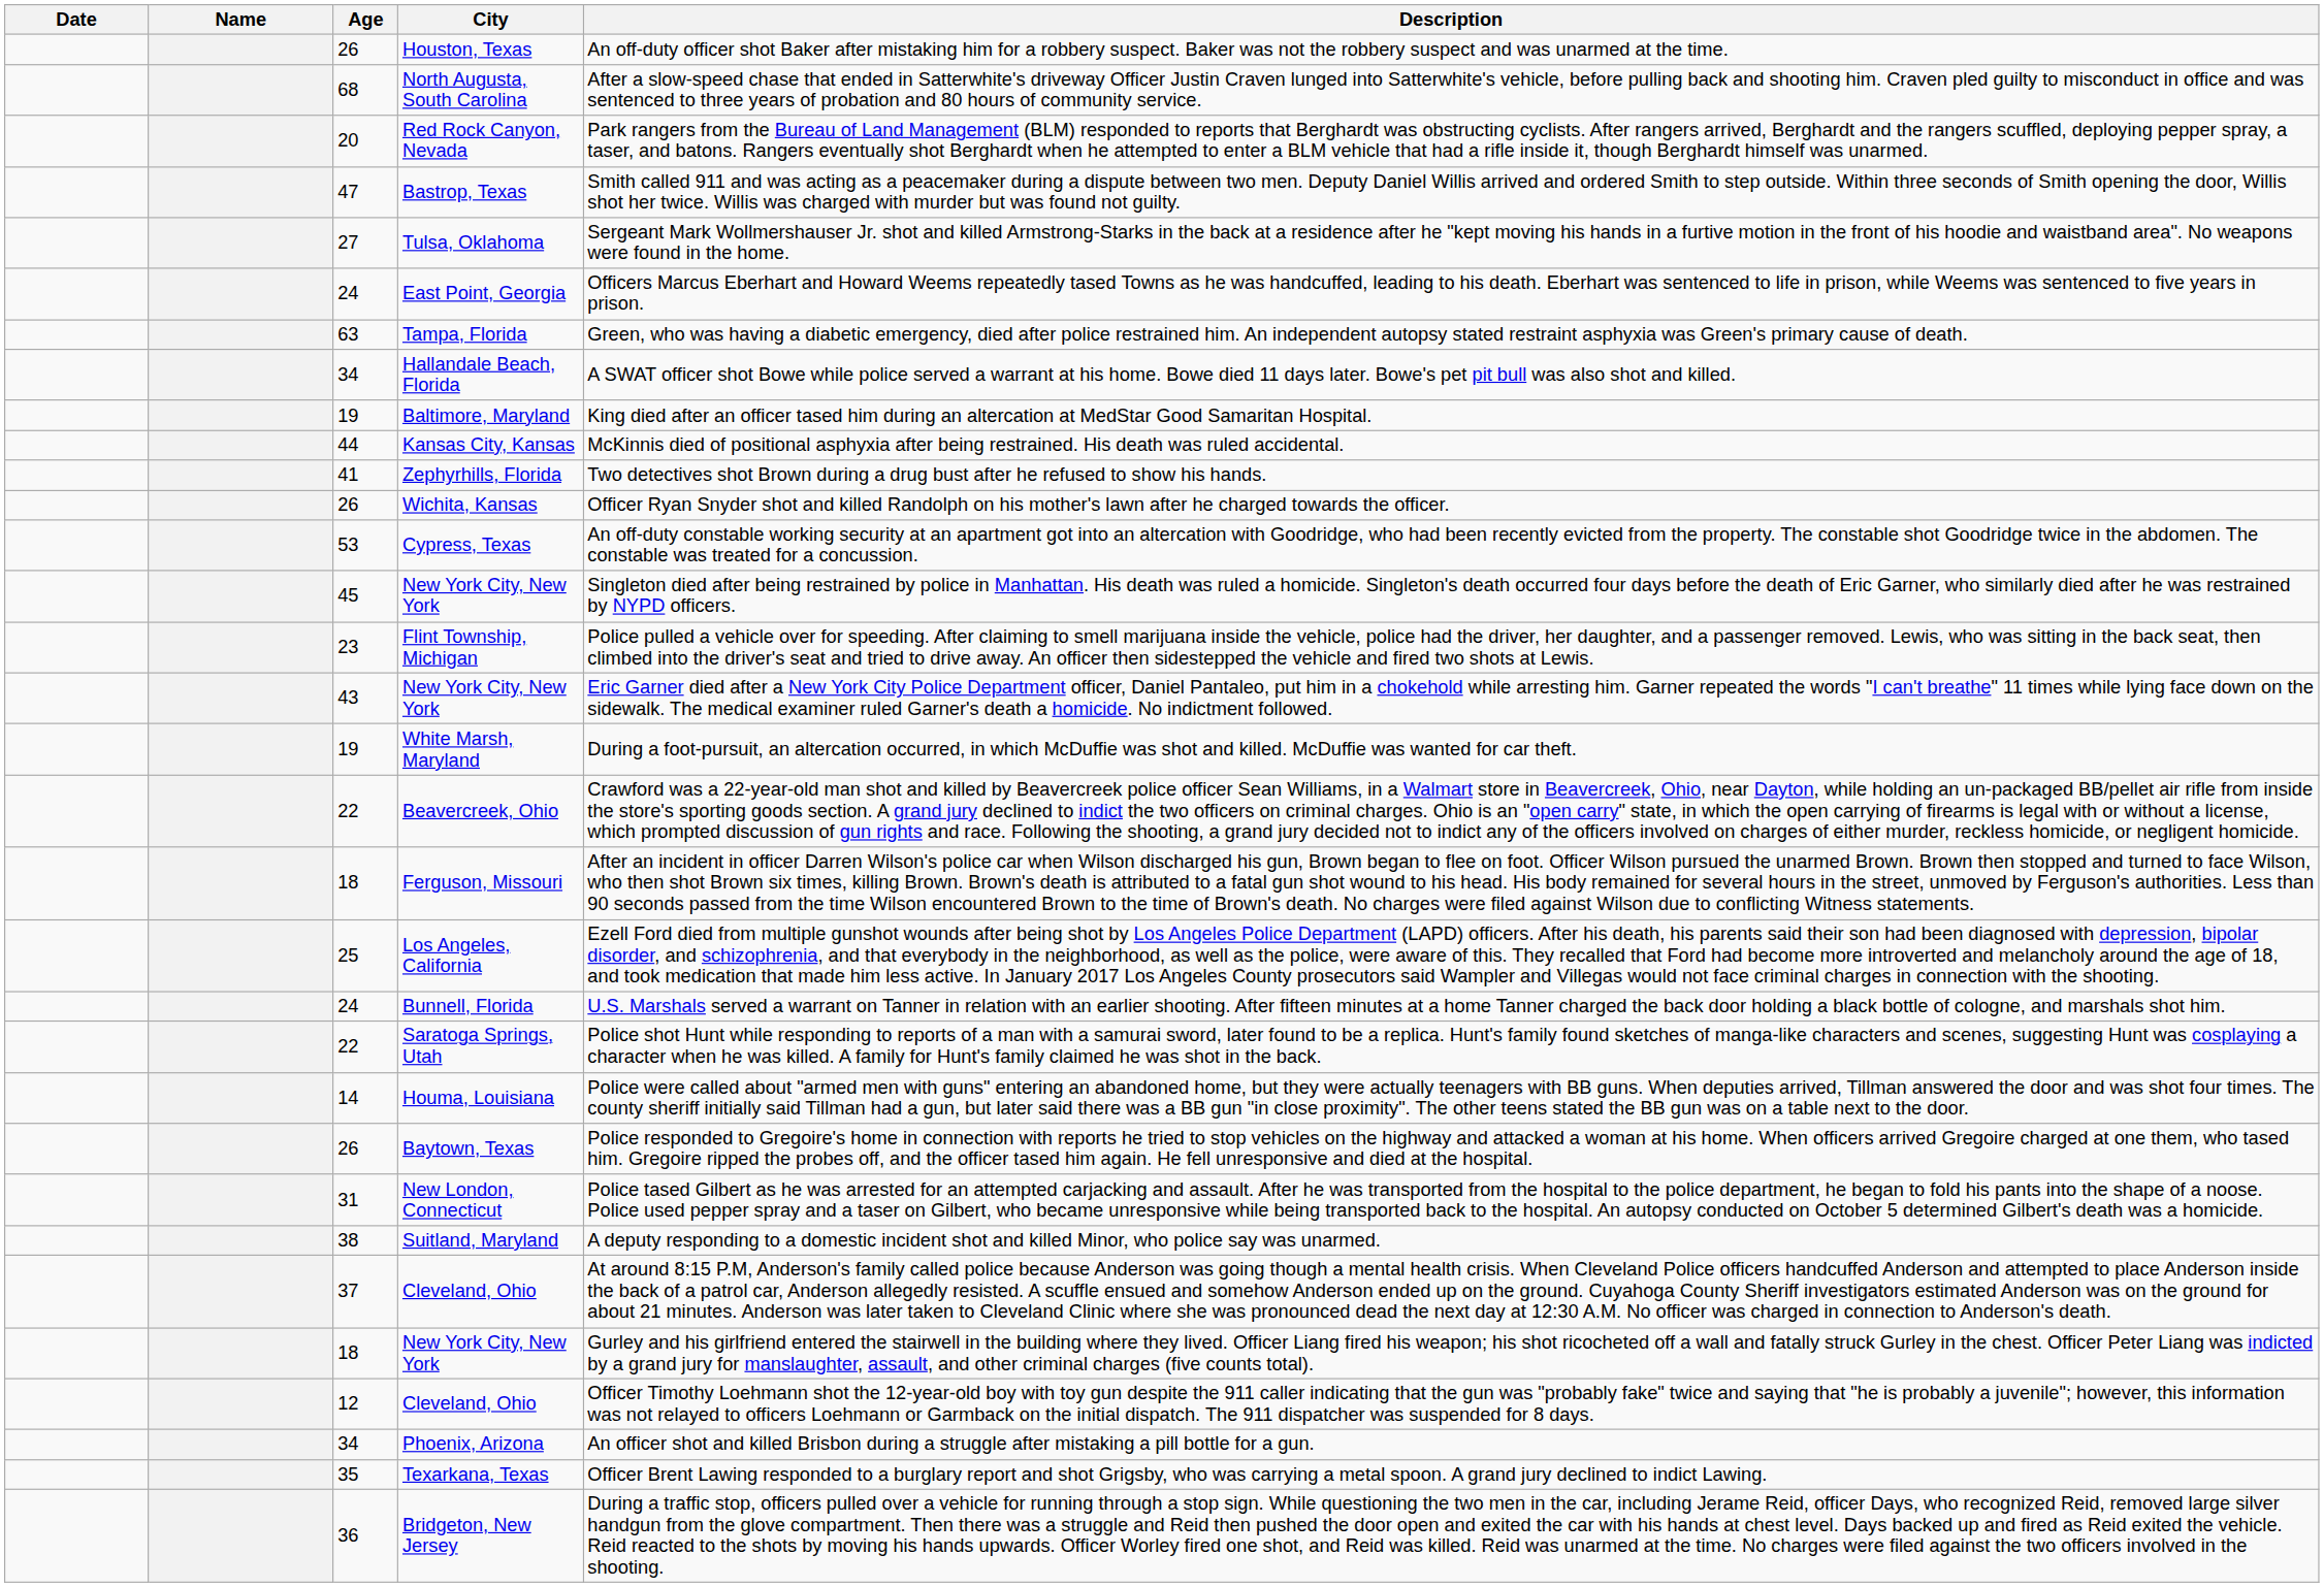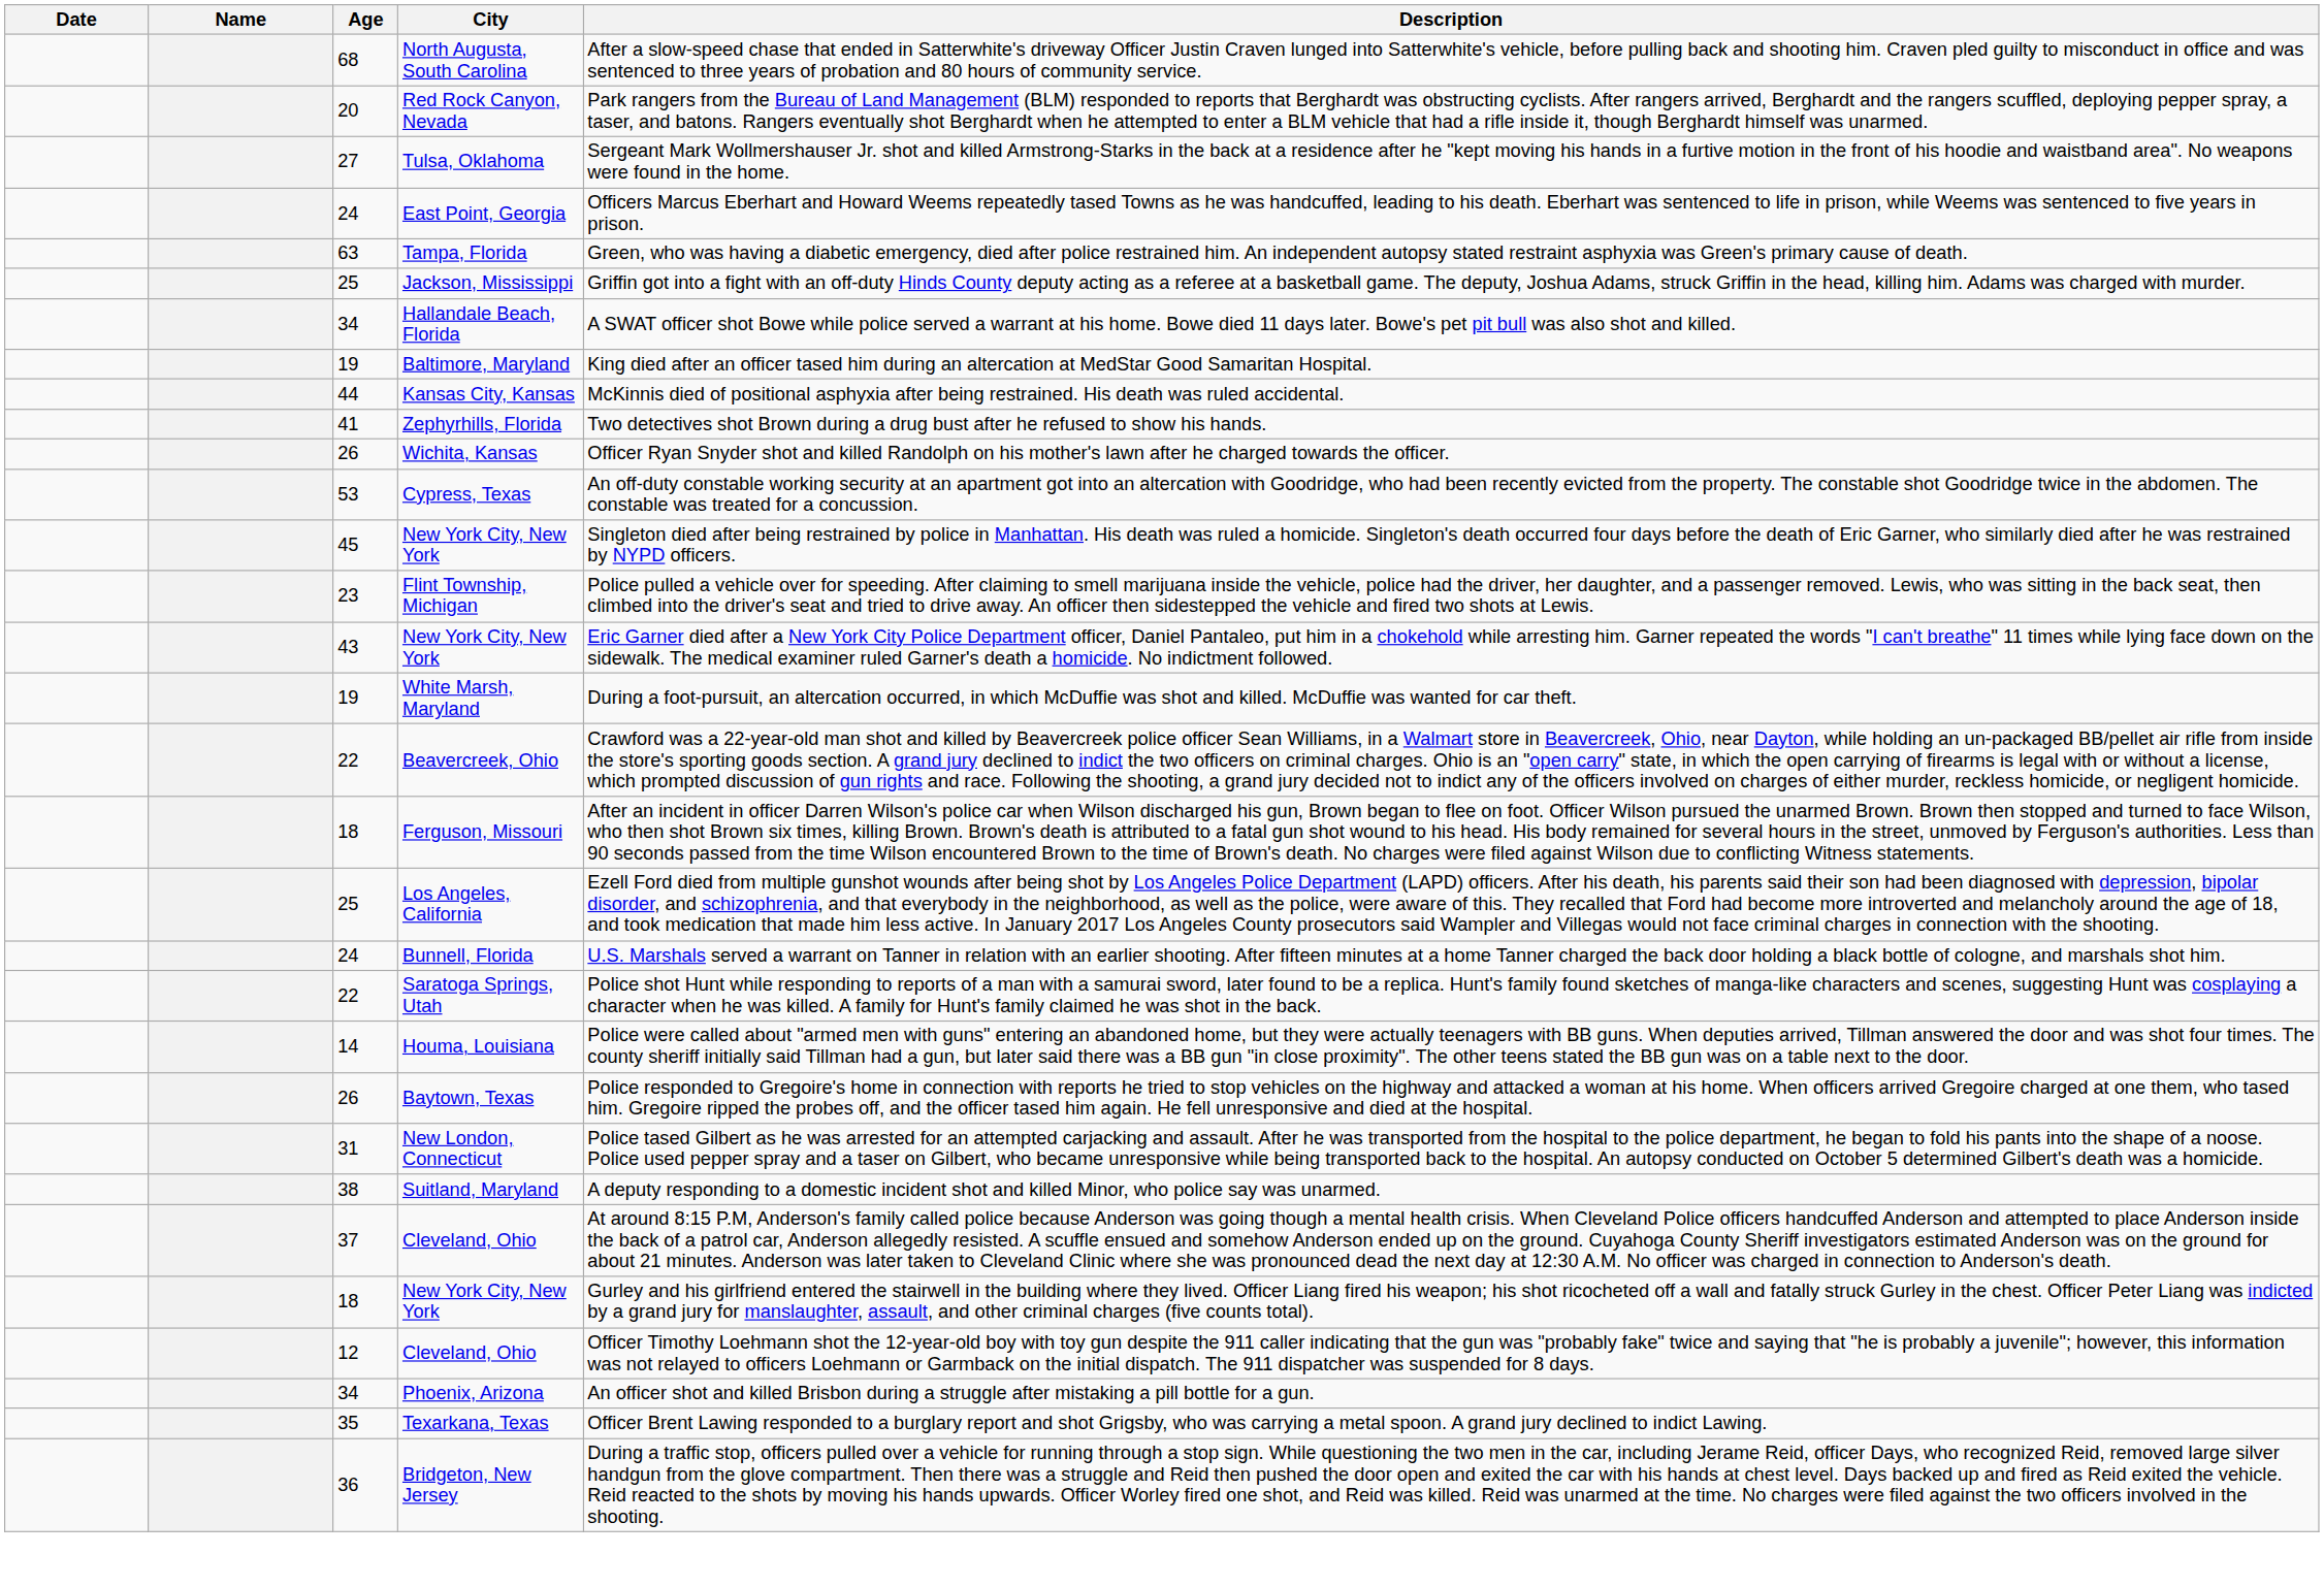- row: 26 | Houston, Texas | An off-duty officer shot Baker after mistaking him for a robbery suspect. Baker was not the robbery suspect and was unarmed at the time.
- row: 47 | Bastrop, Texas | Smith called 911 and was acting as a peacemaker during a dispute between two men. Deputy Daniel Willis arrived and ordered Smith to step outside. Within three seconds of Smith opening the door, Willis shot her twice. Willis was charged with murder but was found not guilty.
+ row: 25 | Jackson, Mississippi | Griffin got into a fight with an off-duty Hinds County deputy acting as a referee at a basketball game. The deputy, Joshua Adams, struck Griffin in the head, killing him. Adams was charged with murder.
